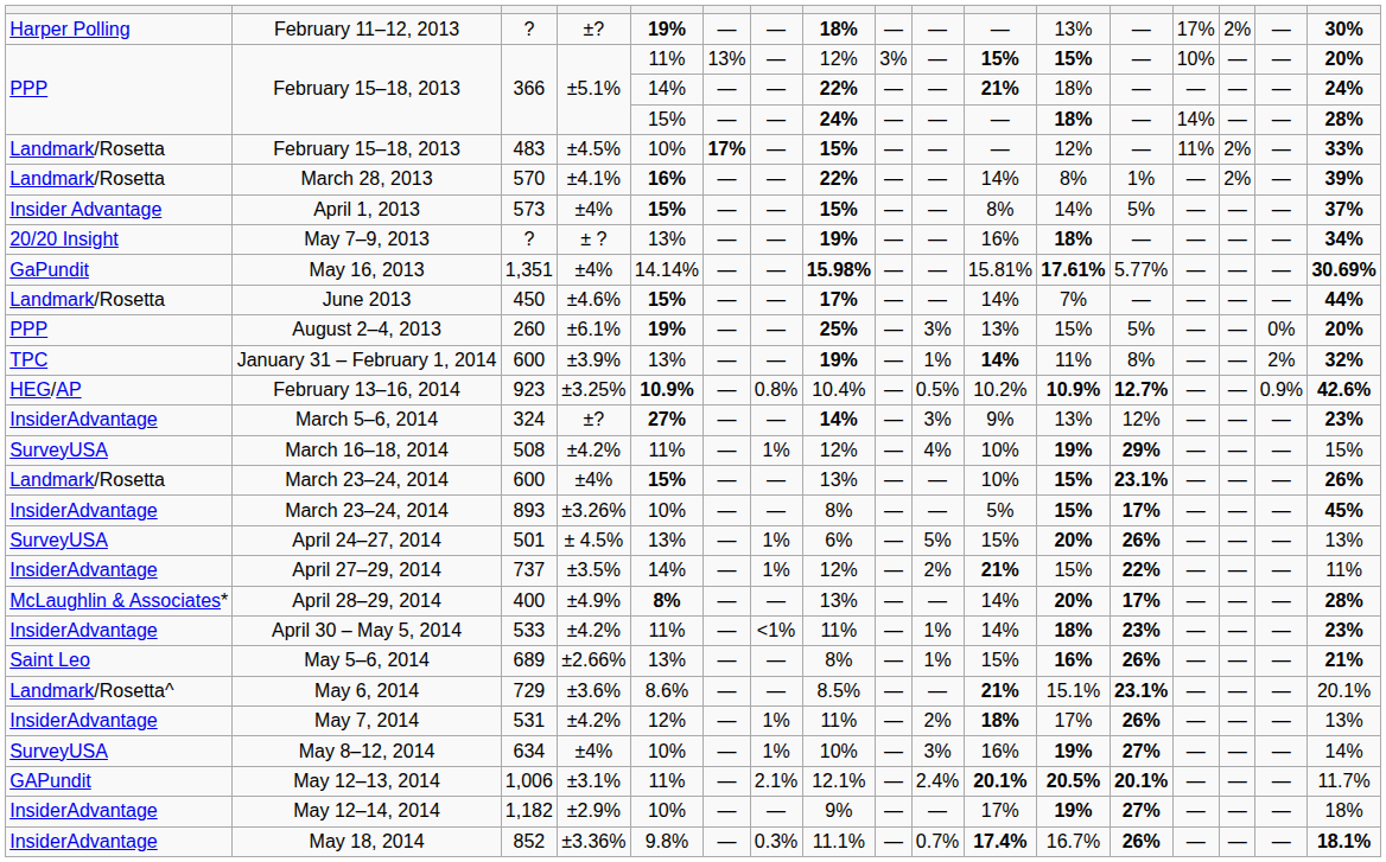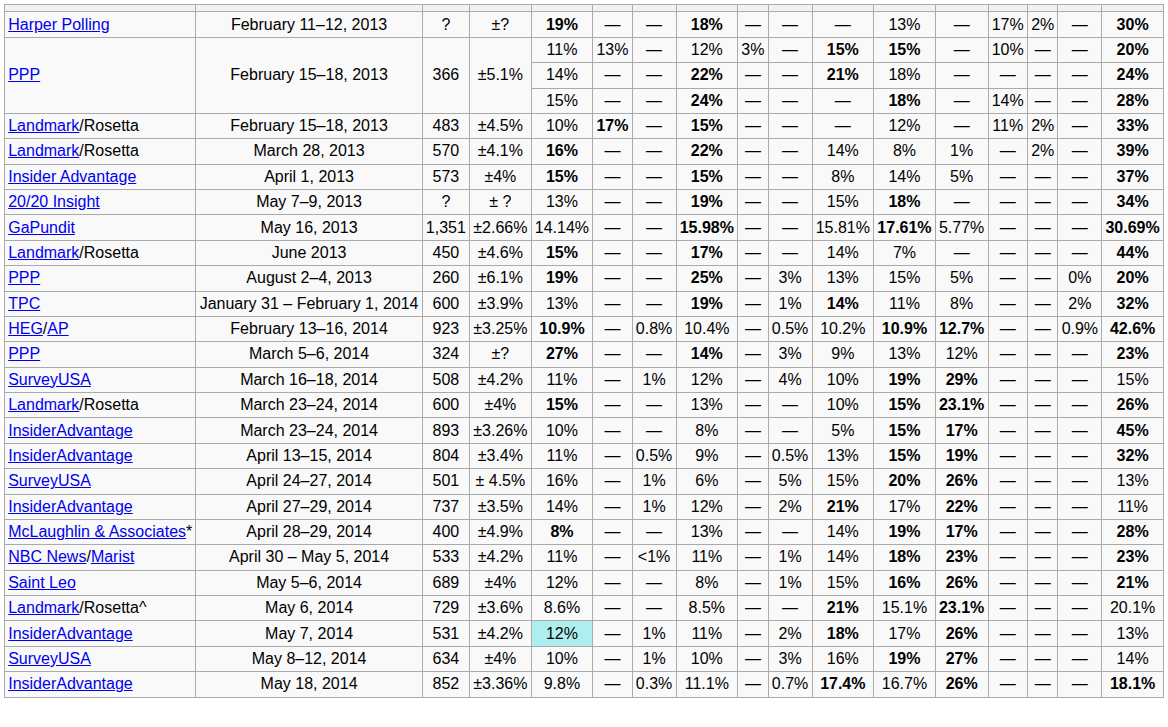May 7–9, 2013 | column 11: 16% -> 15%
May 16, 2013 | column 4: ±4% -> ±2.66%
March 5–6, 2014 | column 1: InsiderAdvantage -> PPP
+ row: InsiderAdvantage | April 13–15, 2014 | 804 | ±3.4% | 11% | — | 0.5% | 9% | — | 0.5% | 13% | 15% | 19% | — | — | — | 32%
April 24–27, 2014 | column 5: 13% -> 16%
April 27–29, 2014 | column 12: 15% -> 17%
April 28–29, 2014 | column 12: 20% -> 19%
April 30 – May 5, 2014 | column 1: InsiderAdvantage -> NBC News/Marist
May 5–6, 2014 | column 4: ±2.66% -> ±4%
May 5–6, 2014 | column 5: 13% -> 12%
May 7, 2014 | column 5: no background -> paleturquoise background
- row: GAPundit | May 12–13, 2014 | 1,006 | ±3.1% | 11% | — | 2.1% | 12.1% | — | 2.4% | 20.1% | 20.5% | 20.1% | — | — | — | 11.7%
- row: InsiderAdvantage | May 12–14, 2014 | 1,182 | ±2.9% | 10% | — | — | 9% | — | — | 17% | 19% | 27% | — | — | — | 18%
